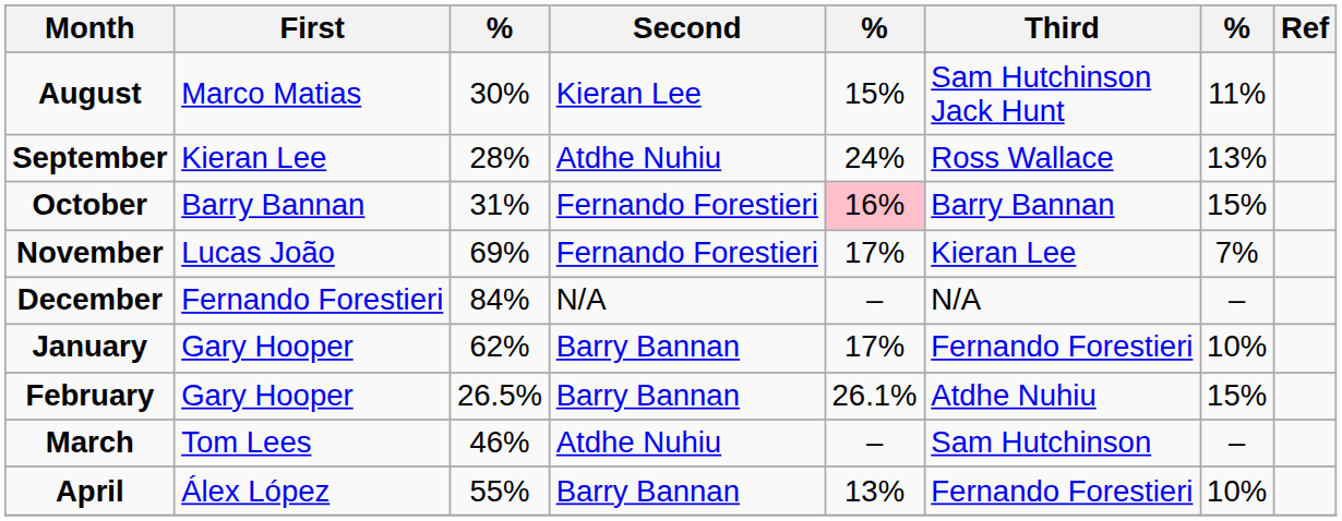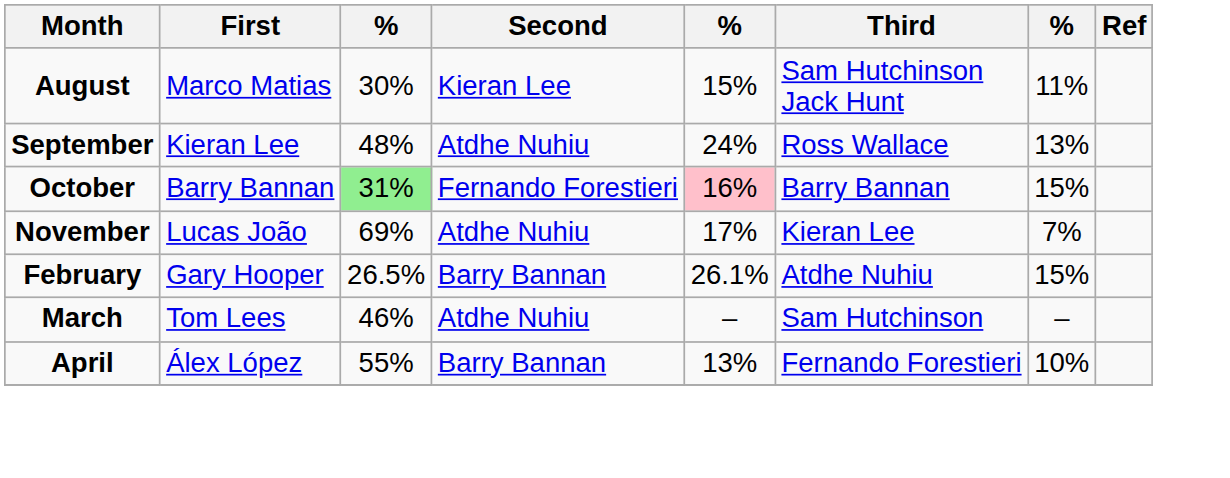September | column 3: 28% -> 48%
October | column 3: no background -> lightgreen background
November | Second: Fernando Forestieri -> Atdhe Nuhiu
- row: December | Fernando Forestieri | 84% | N/A | – | N/A | –
- row: January | Gary Hooper | 62% | Barry Bannan | 17% | Fernando Forestieri | 10%
